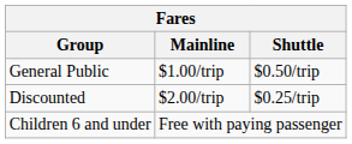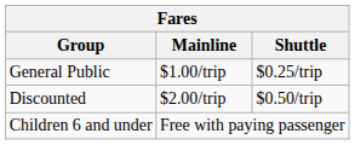General Public | Shuttle: $0.50/trip -> $0.25/trip
Discounted | Shuttle: $0.25/trip -> $0.50/trip
